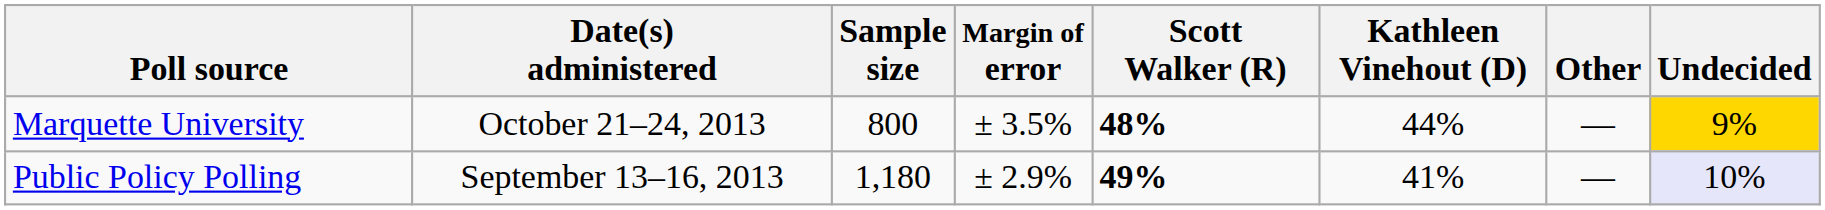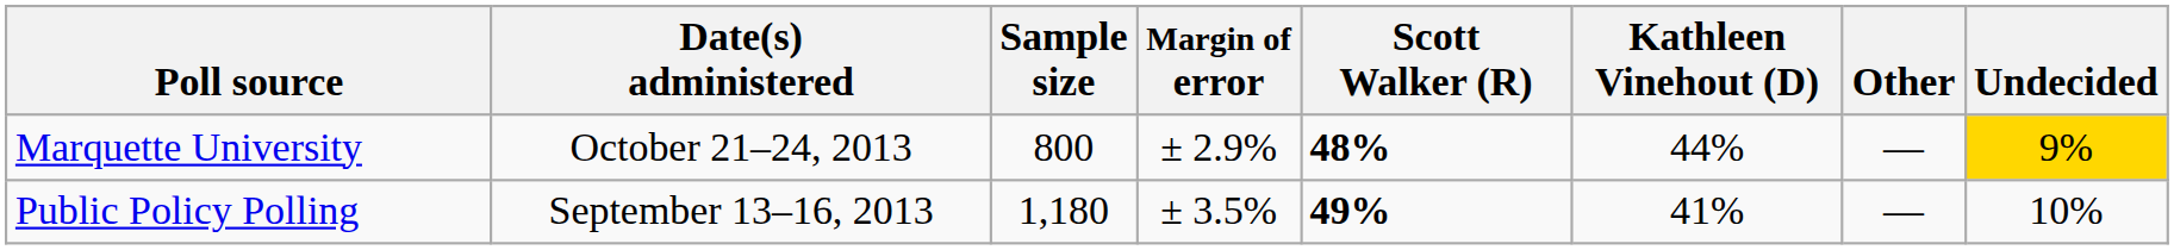Marquette University | Margin of error: ± 3.5% -> ± 2.9%
Public Policy Polling | Margin of error: ± 2.9% -> ± 3.5%
Public Policy Polling | Undecided: lavender background -> no background
